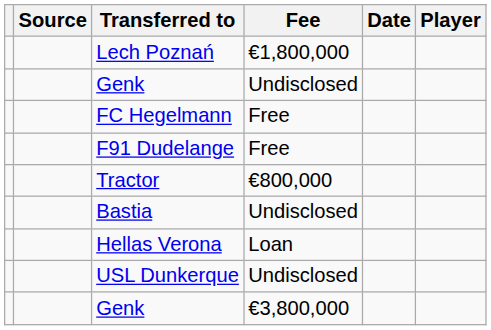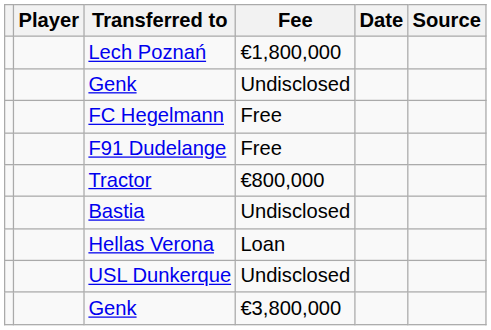columns swapped: Player <-> Source
